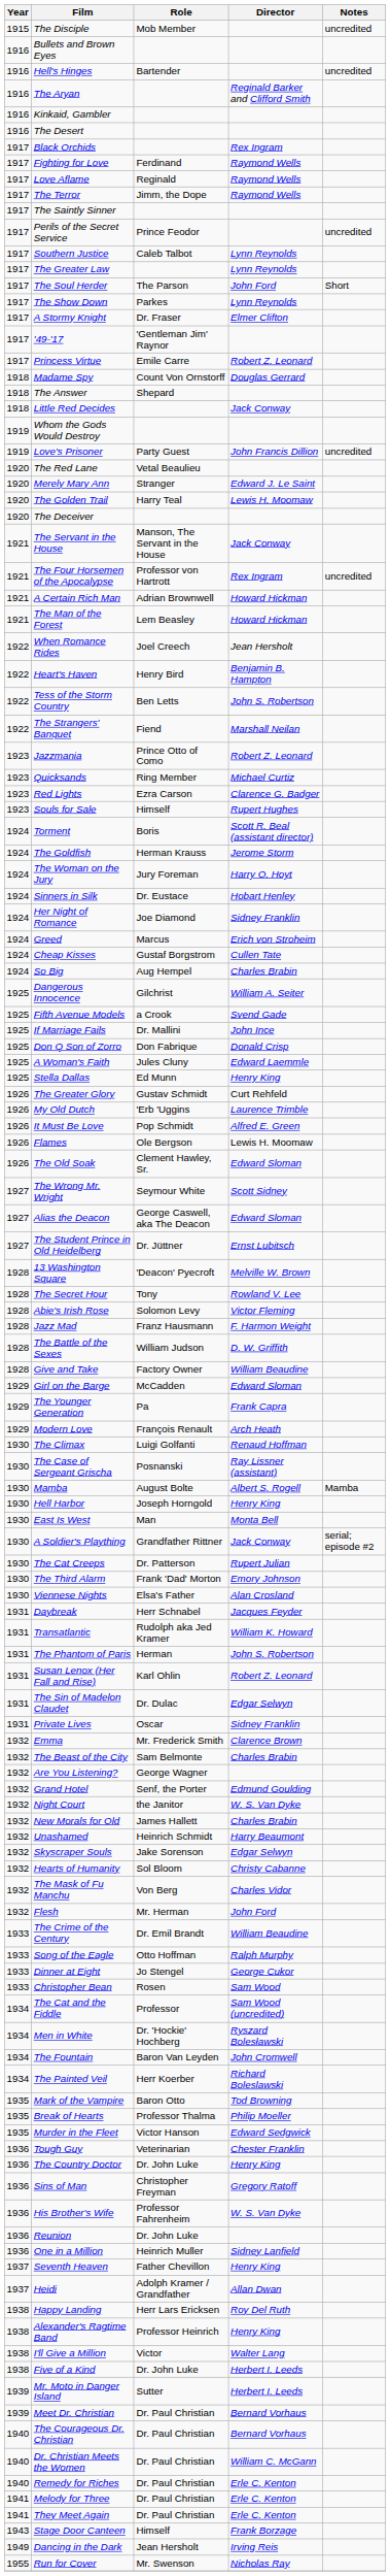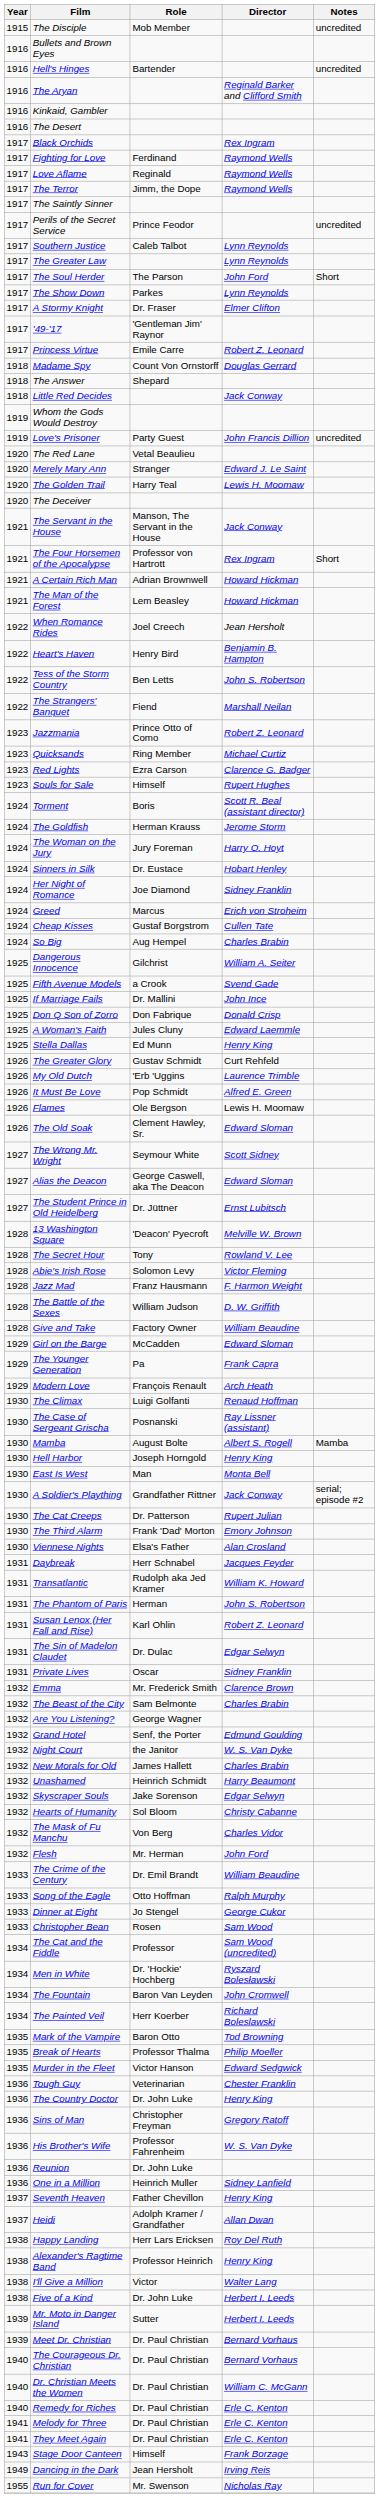The Four Horsemen of the Apocalypse | Notes: uncredited -> Short
